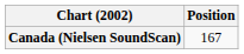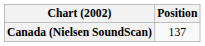Canada (Nielsen SoundScan) | Position: 167 -> 137
